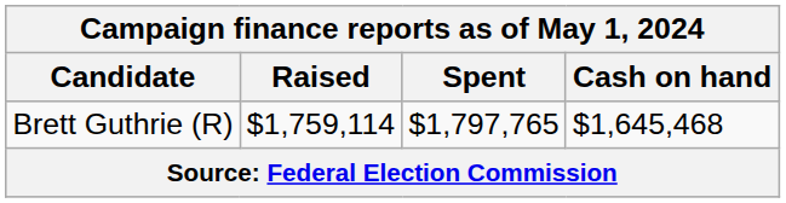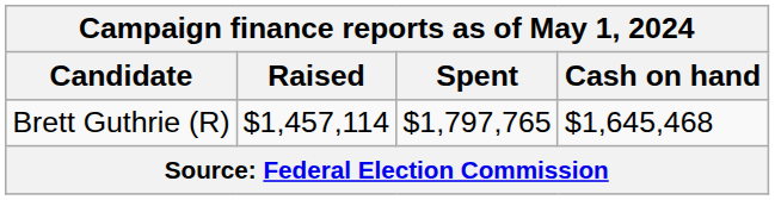Brett Guthrie (R) | Raised: $1,759,114 -> $1,457,114
